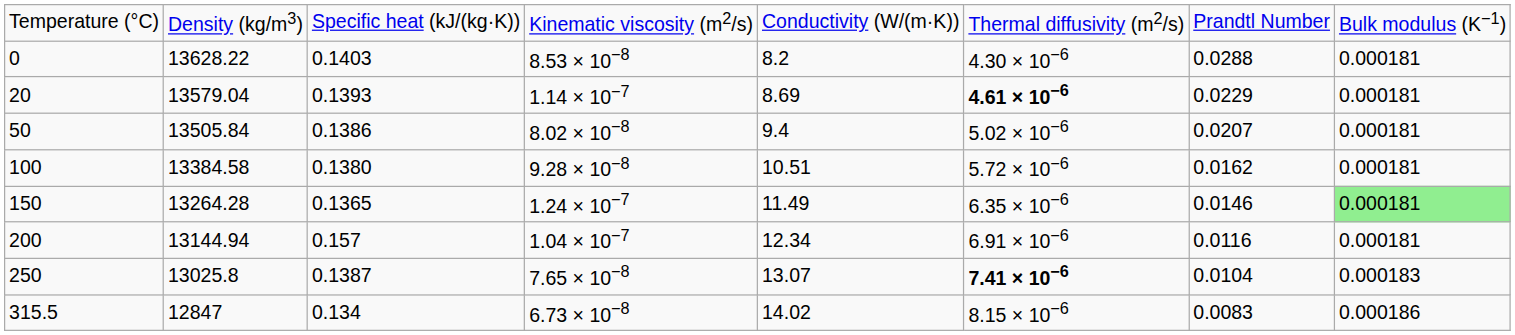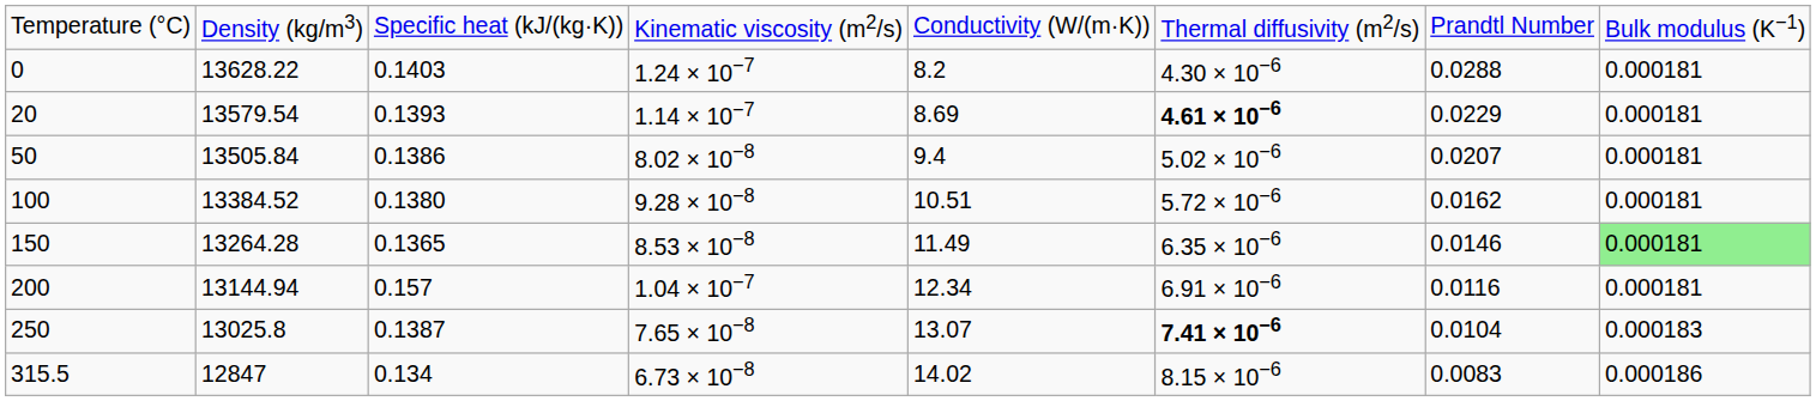0 | column 4: 8.53 × 10−8 -> 1.24 × 10−7
20 | column 2: 13579.04 -> 13579.54
100 | column 2: 13384.58 -> 13384.52
150 | column 4: 1.24 × 10−7 -> 8.53 × 10−8
